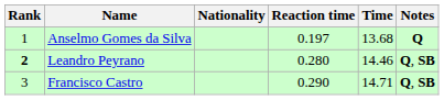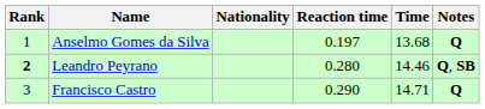Francisco Castro | Notes: Q, SB -> Q
